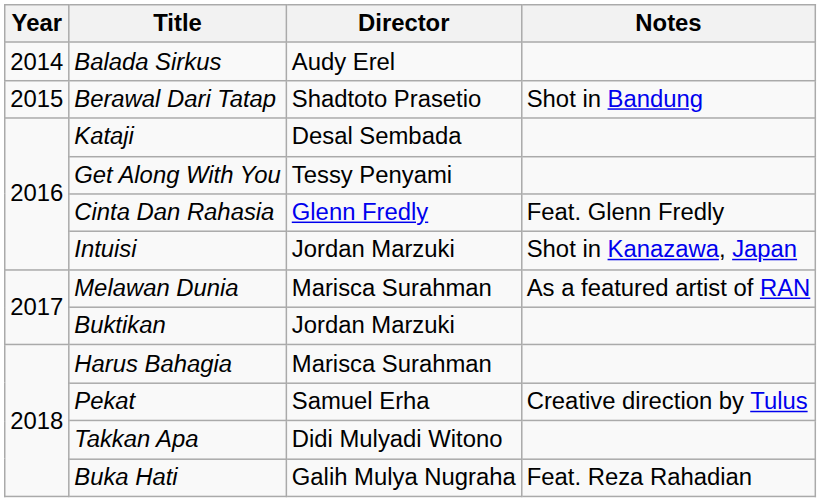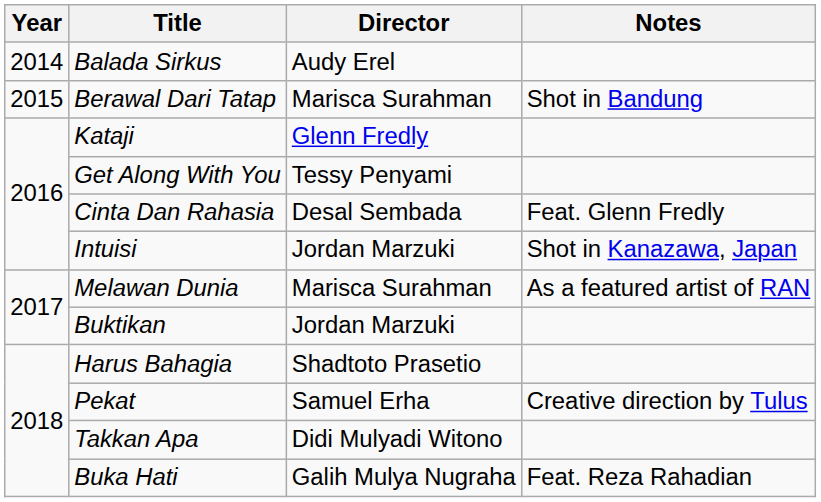Berawal Dari Tatap | Director: Shadtoto Prasetio -> Marisca Surahman
Kataji | Director: Desal Sembada -> Glenn Fredly
Cinta Dan Rahasia | Director: Glenn Fredly -> Desal Sembada
Harus Bahagia | Director: Marisca Surahman -> Shadtoto Prasetio
